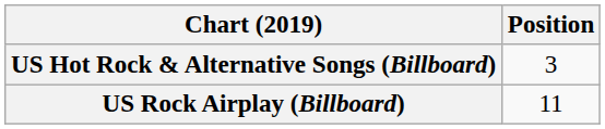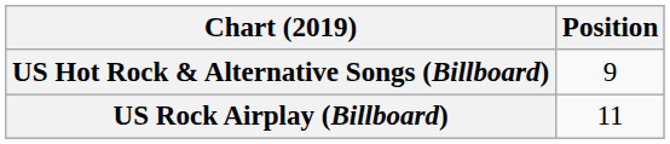US Hot Rock & Alternative Songs (Billboard) | Position: 3 -> 9
